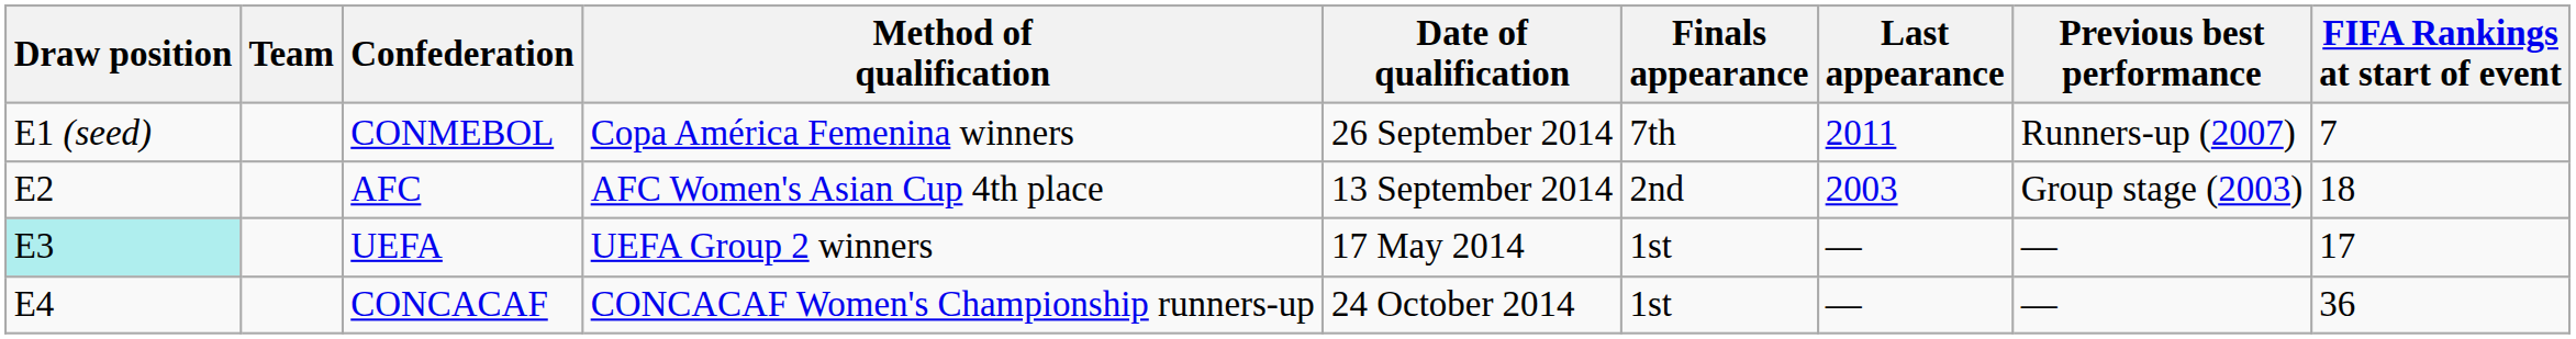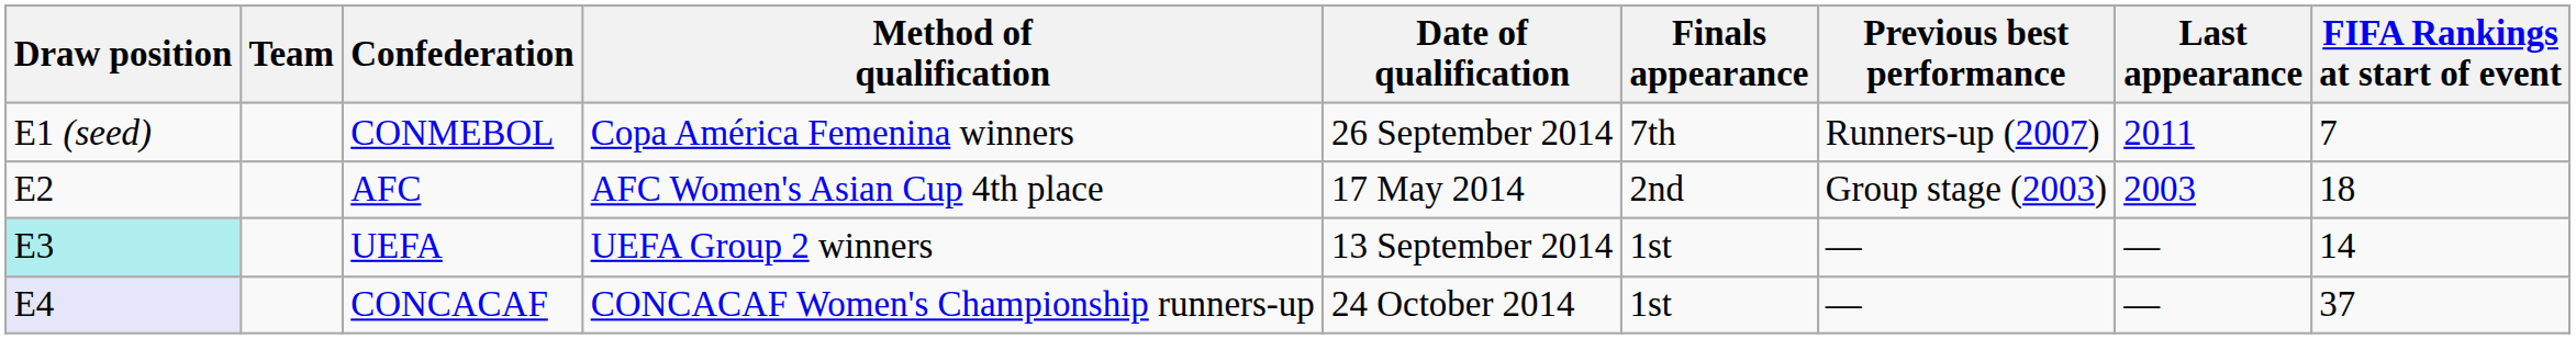columns swapped: Last appearance <-> Previous best performance
AFC | Date of qualification: 13 September 2014 -> 17 May 2014
UEFA | Date of qualification: 17 May 2014 -> 13 September 2014
UEFA | FIFA Rankings at start of event: 17 -> 14
CONCACAF | Draw position: no background -> lavender background
CONCACAF | FIFA Rankings at start of event: 36 -> 37
